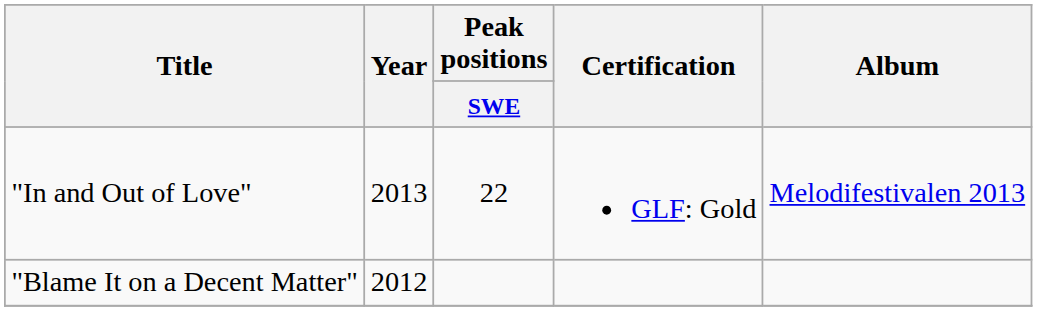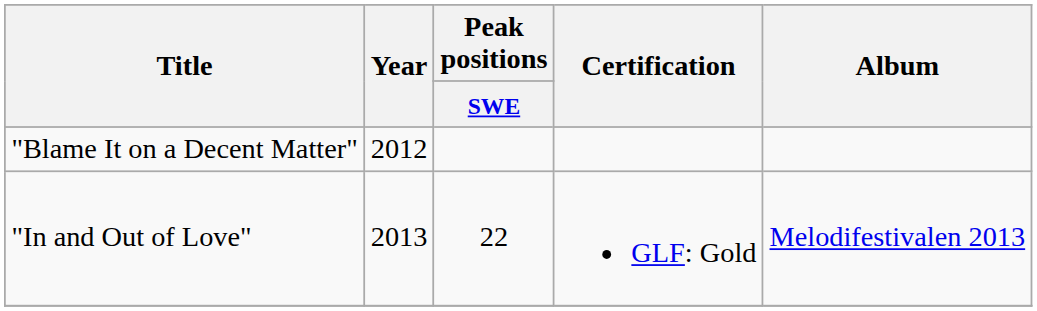rows swapped: "Blame It on a Decent Matter" <-> "In and Out of Love"
